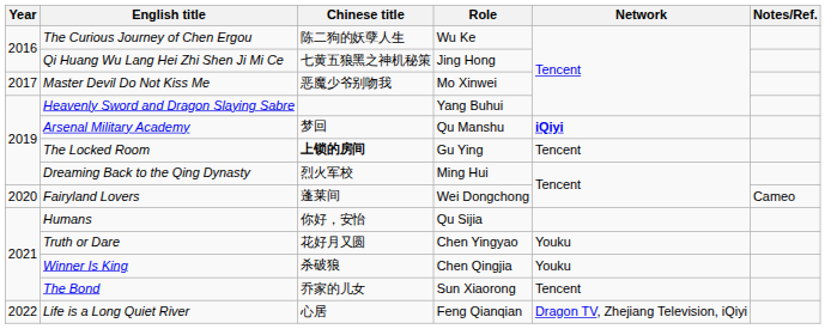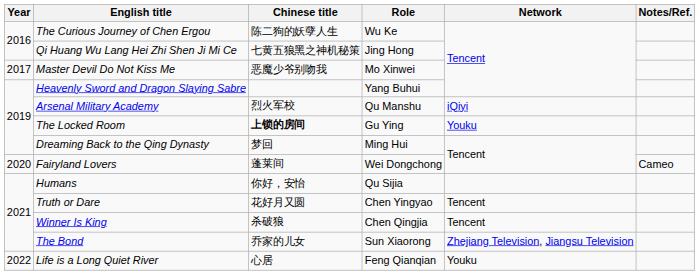Arsenal Military Academy | Chinese title: 梦回 -> 烈火军校
Arsenal Military Academy | Network: bold -> normal
The Locked Room | Network: Tencent -> Youku
Dreaming Back to the Qing Dynasty | Chinese title: 烈火军校 -> 梦回
Truth or Dare | Network: Youku -> Tencent
Winner Is King | Network: Youku -> Tencent
The Bond | Network: Tencent -> Zhejiang Television, Jiangsu Television
Life is a Long Quiet River | Network: Dragon TV, Zhejiang Television, iQiyi -> Youku
